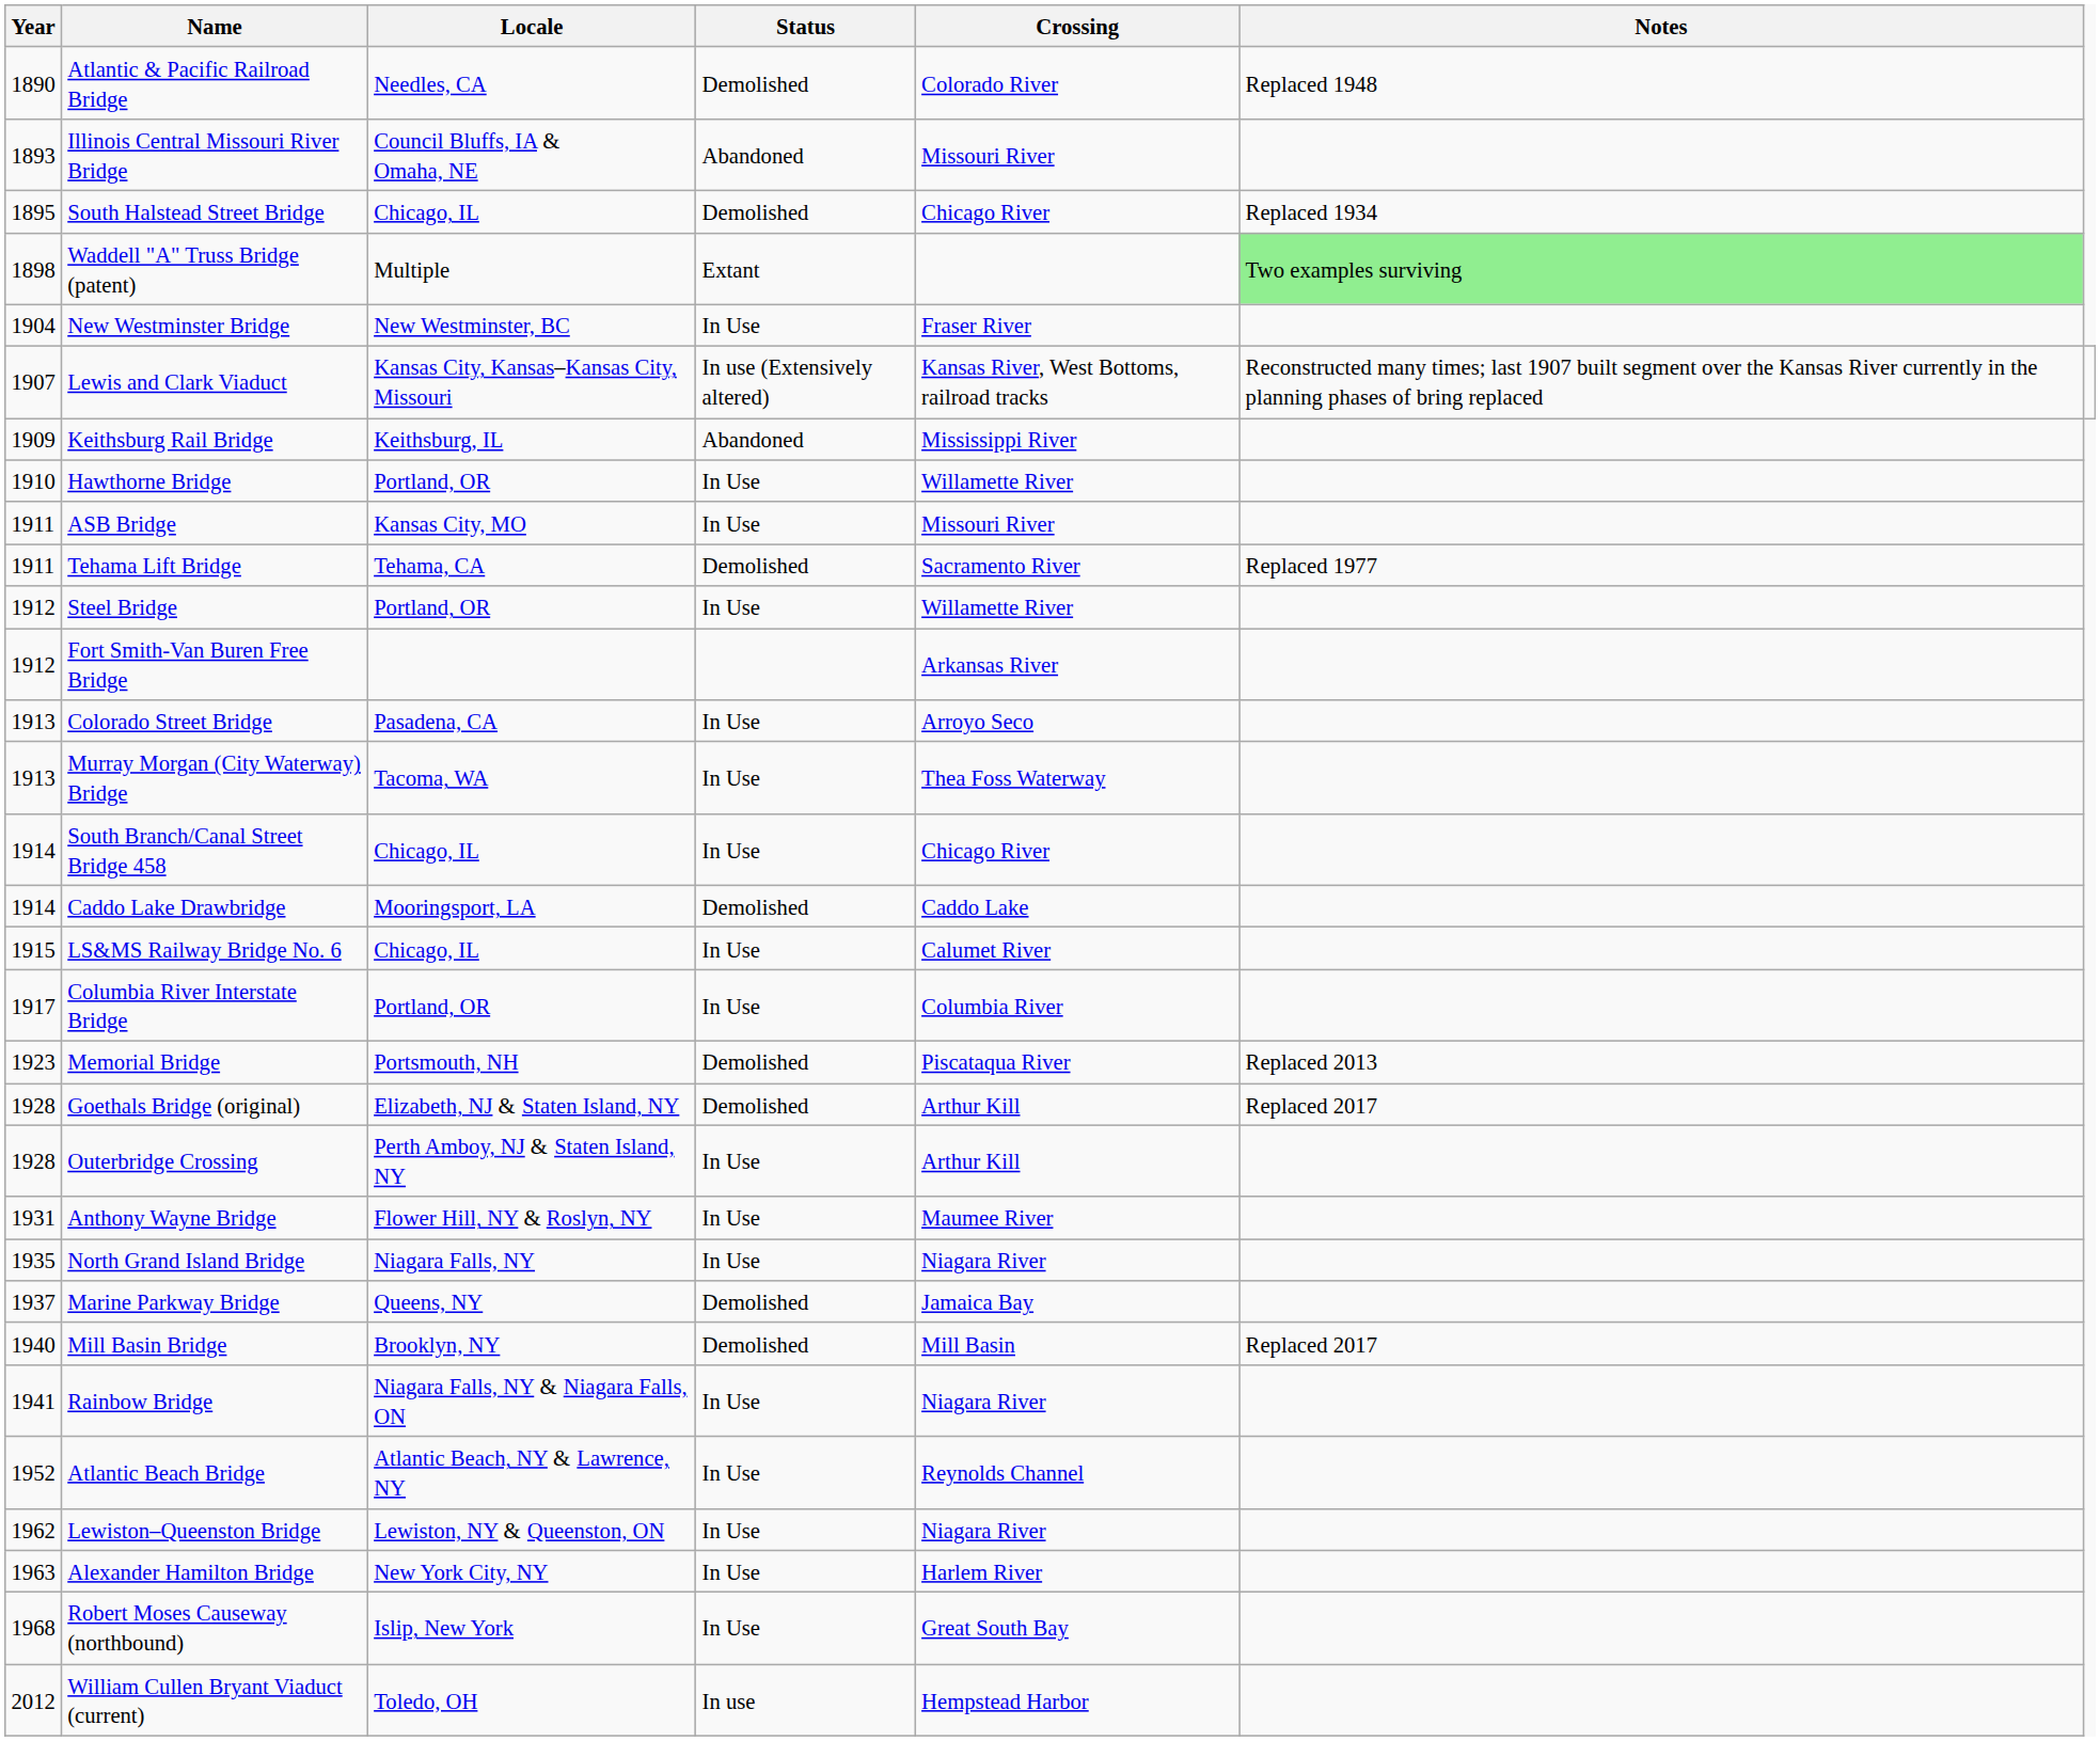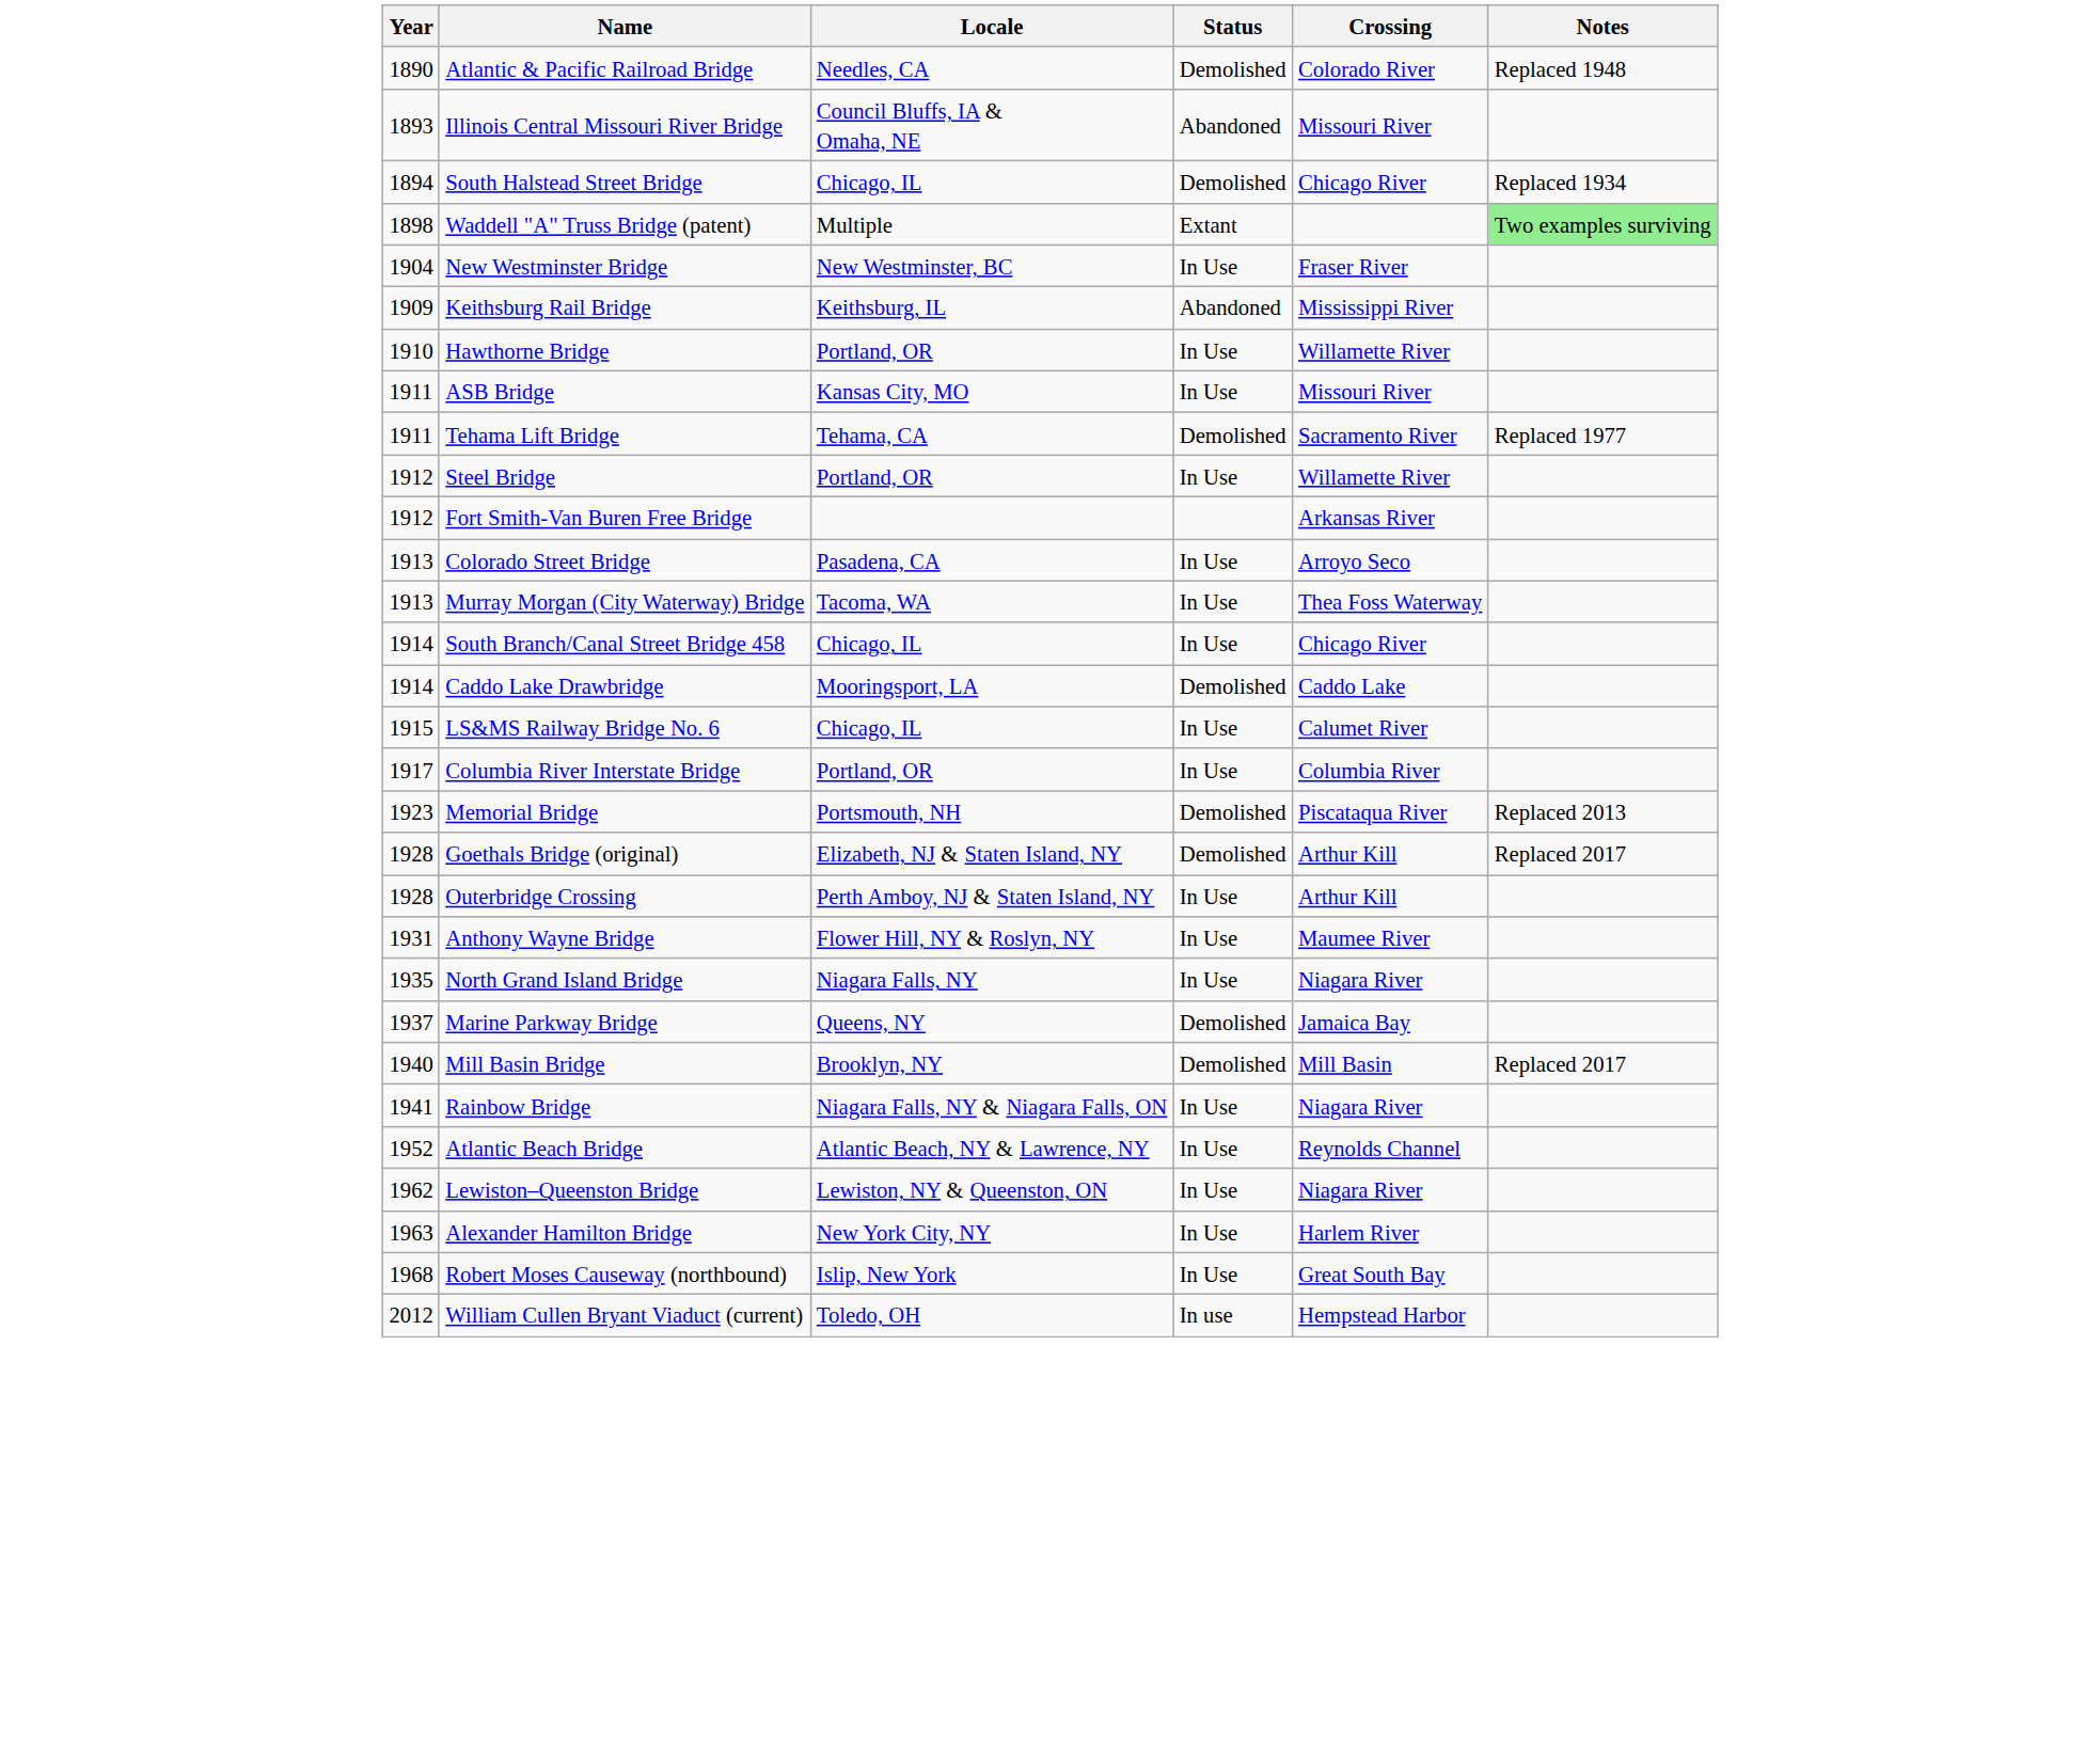South Halstead Street Bridge | Year: 1895 -> 1894
- row: 1907 | Lewis and Clark Viaduct | Kansas City, Kansas–Kansas City, Missouri | In use (Extensively altered) | Kansas River, West Bottoms, railroad tracks | Reconstructed many times; last 1907 built segment over the Kansas River currently in the planning phases of bring replaced
